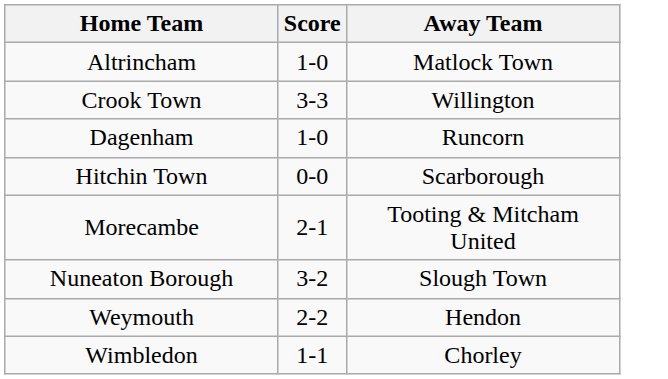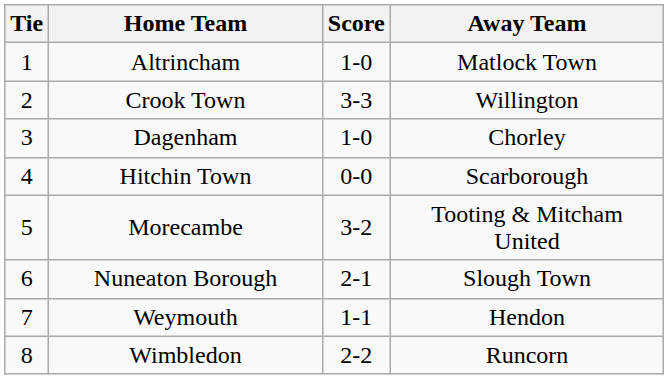+ column: Tie | 1 | 2 | 3 | 4 | 5 | 6 | 7 | 8
Dagenham | Away Team: Runcorn -> Chorley
Morecambe | Score: 2-1 -> 3-2
Nuneaton Borough | Score: 3-2 -> 2-1
Weymouth | Score: 2-2 -> 1-1
Wimbledon | Score: 1-1 -> 2-2
Wimbledon | Away Team: Chorley -> Runcorn
